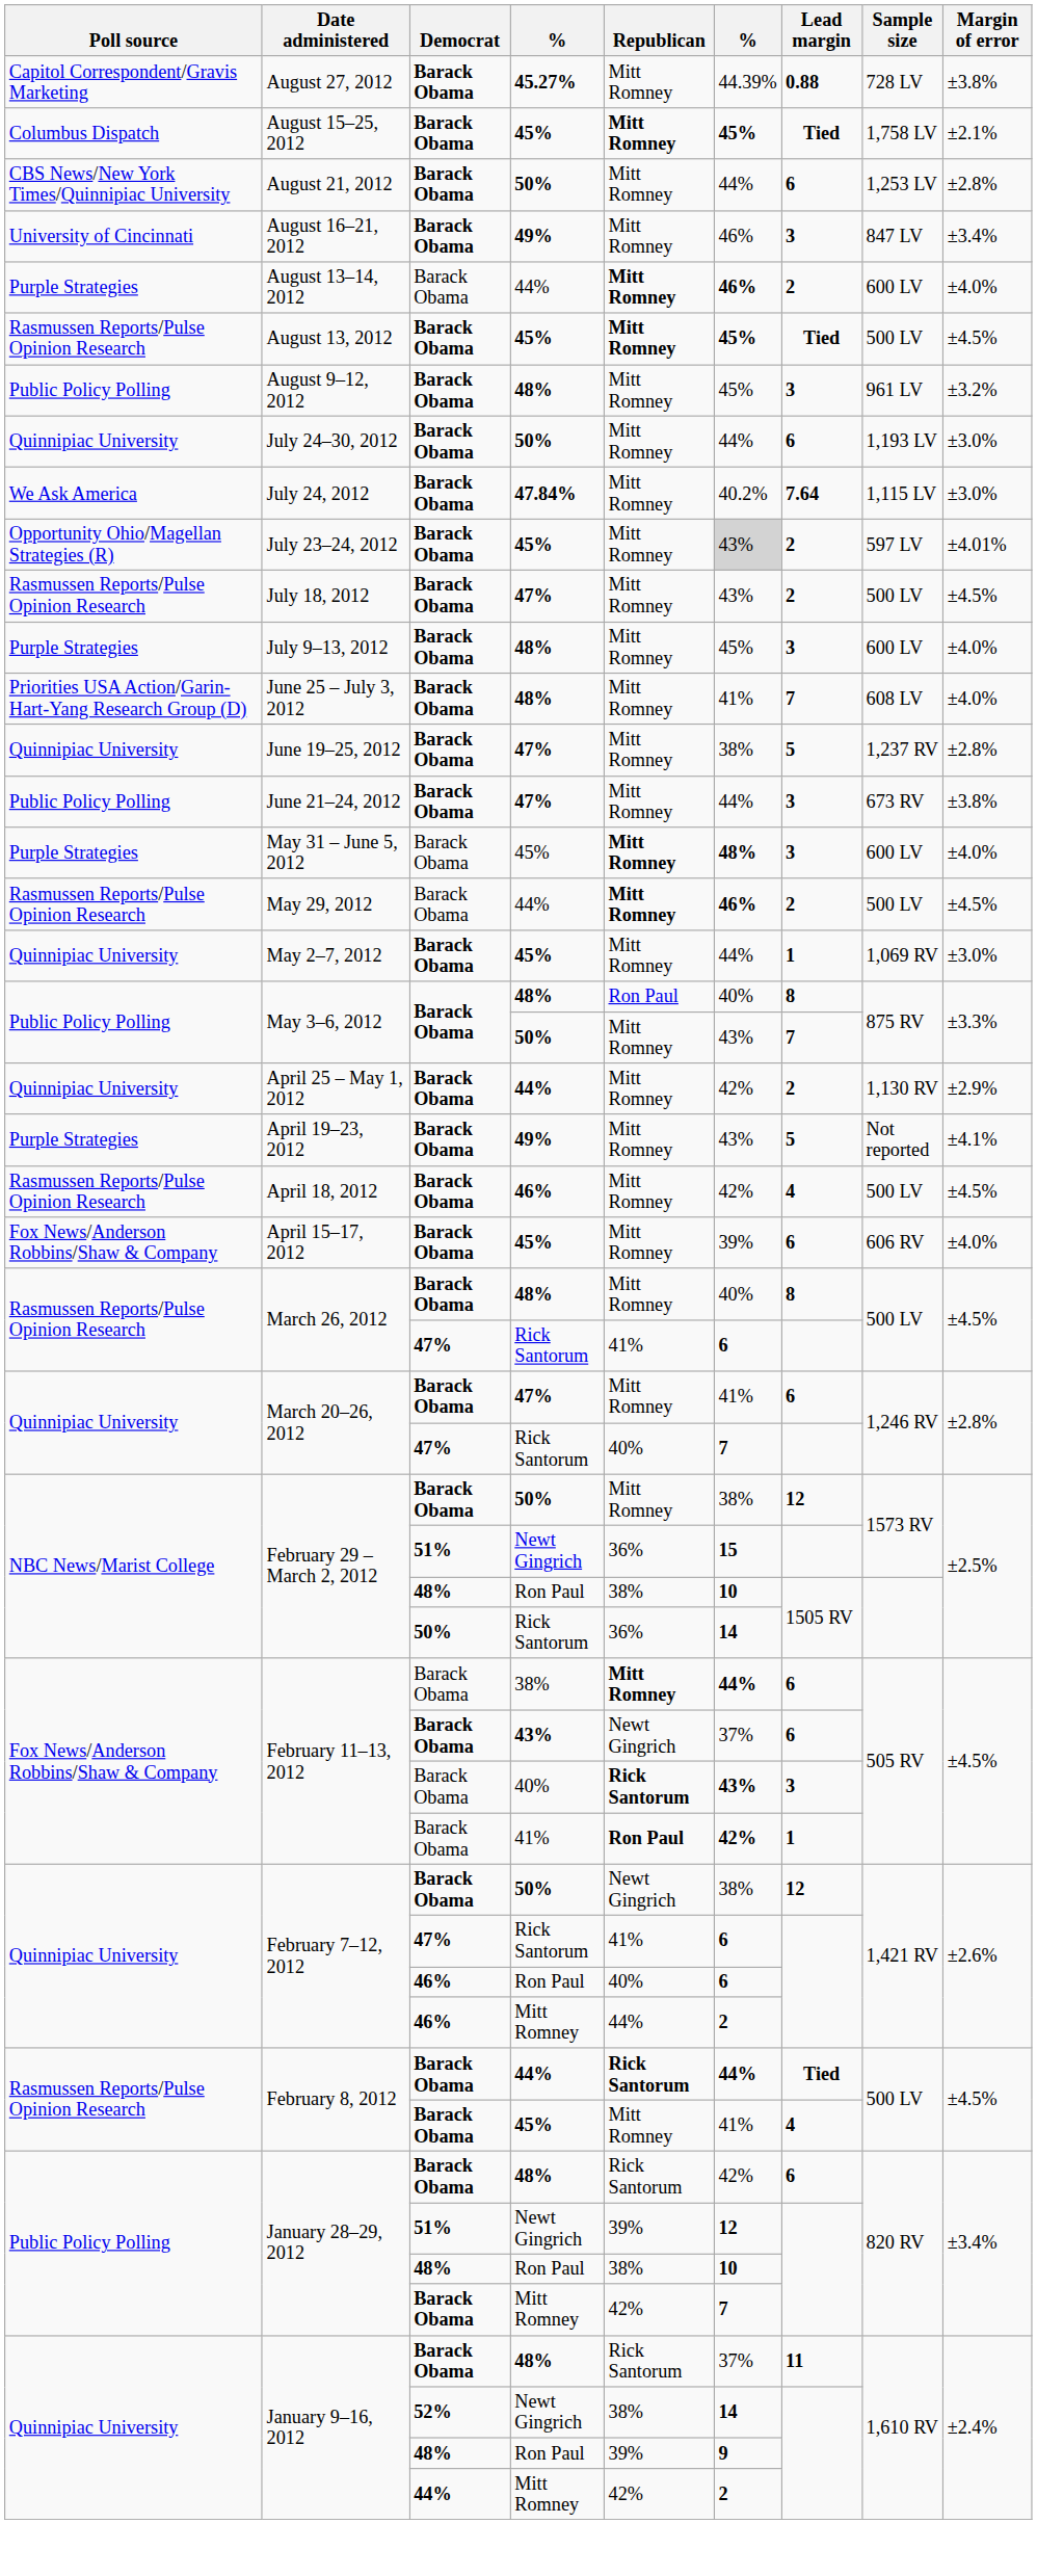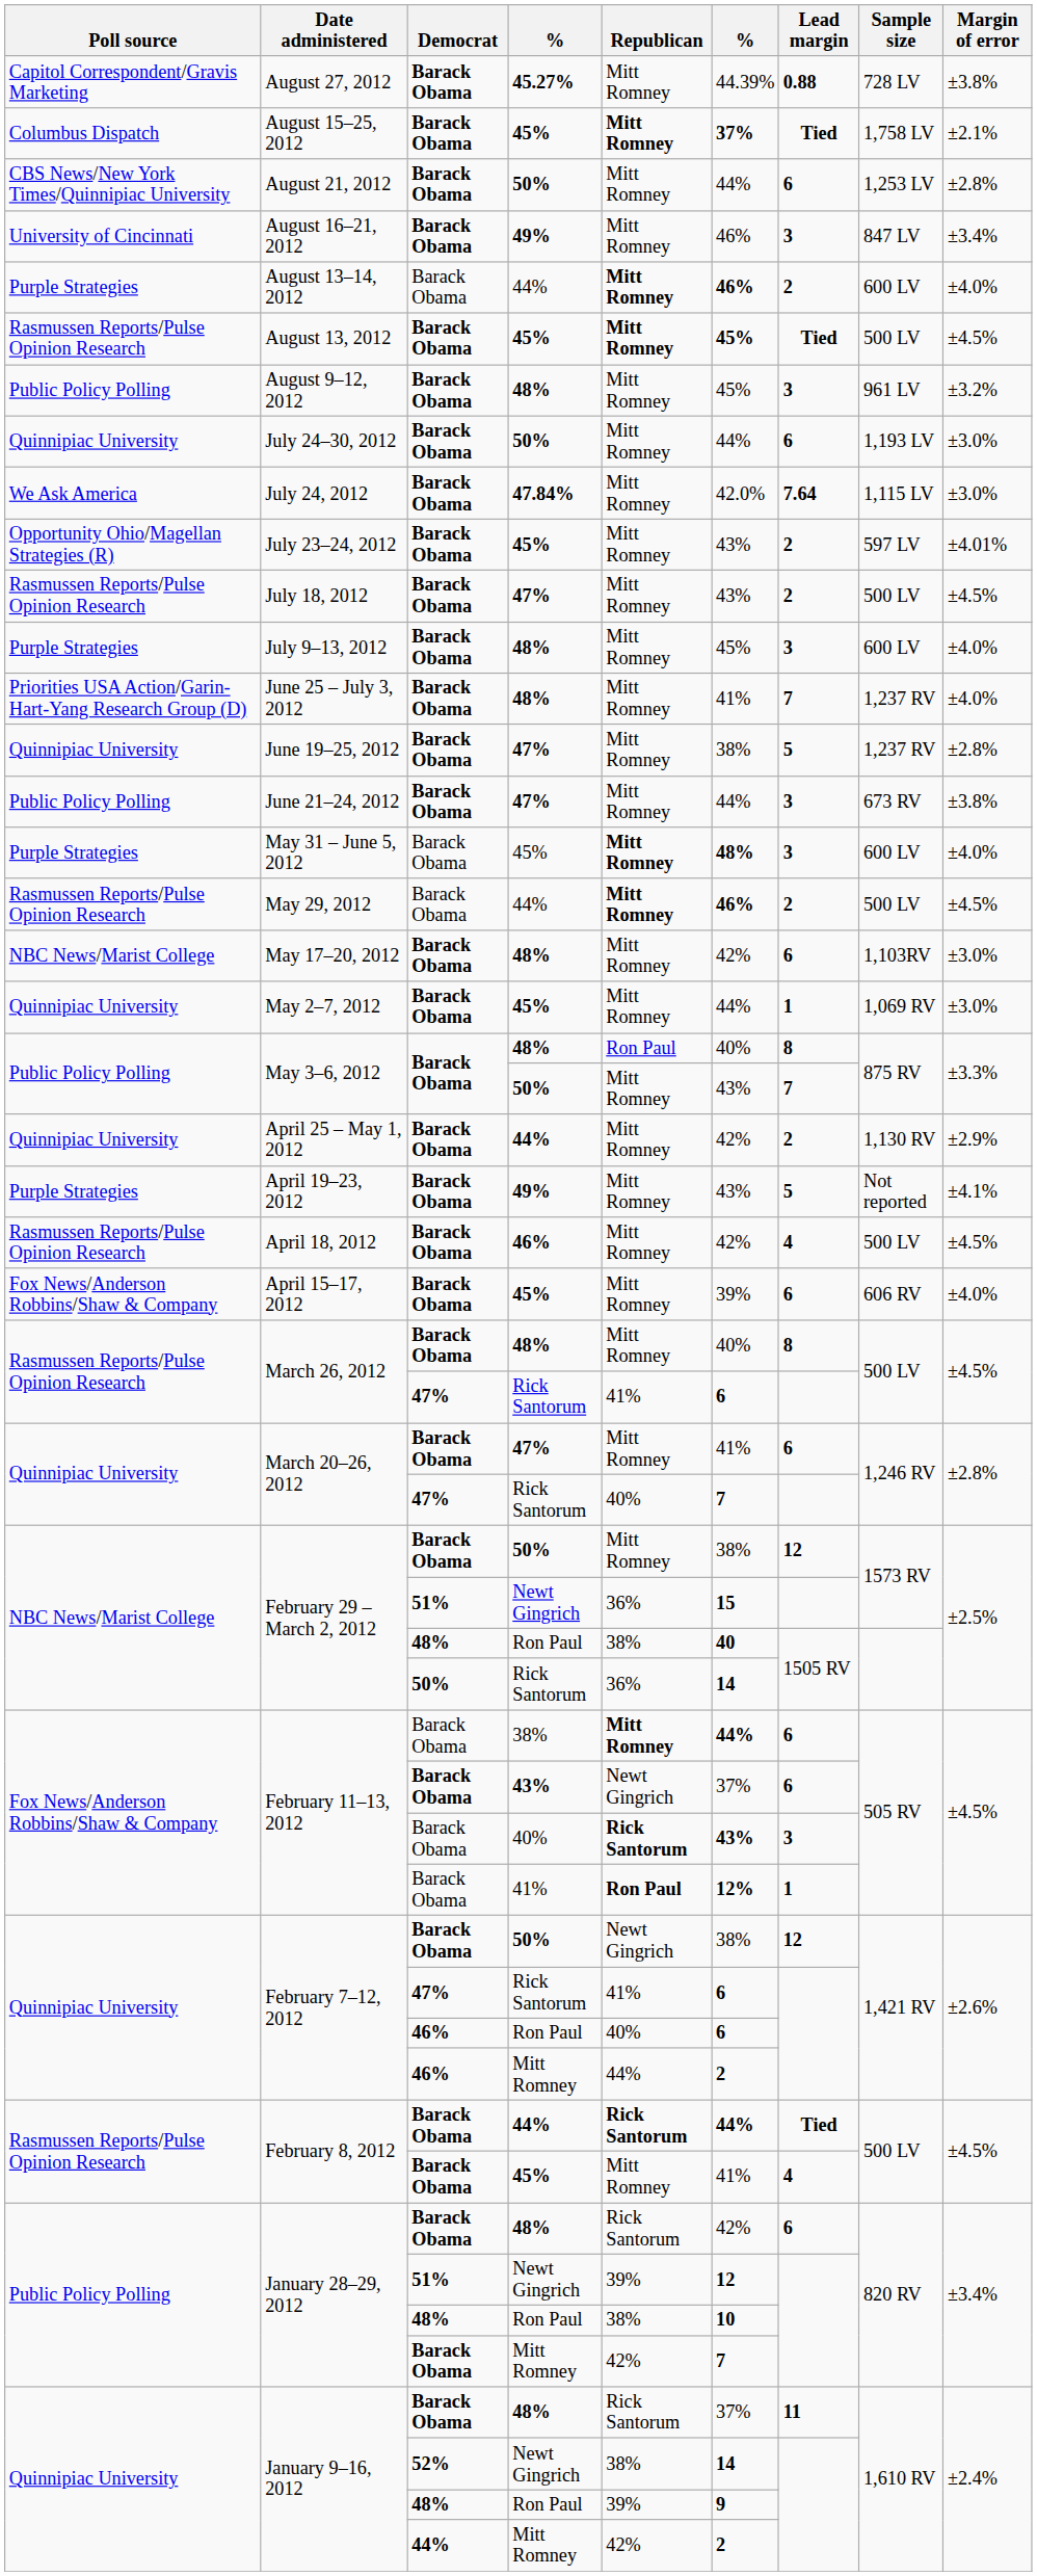August 15–25, 2012 | column 6: 45% -> 37%
July 24, 2012 | column 6: 40.2% -> 42.0%
July 23–24, 2012 | column 6: lightgrey background -> no background
June 25 – July 3, 2012 | Sample size: 608 LV -> 1,237 RV
+ row: NBC News/Marist College | May 17–20, 2012 | Barack Obama | 48% | Mitt Romney | 42% | 6 | 1,103RV | ±3.0%
February 29 – March 2, 2012 / Ron Paul | column 6: 10 -> 40
February 11–13, 2012 / 41% | column 6: 42% -> 12%
